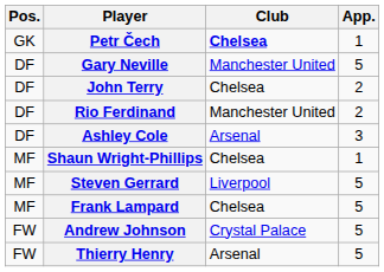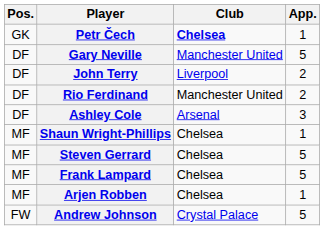John Terry | Club: Chelsea -> Liverpool
Steven Gerrard | Club: Liverpool -> Chelsea
+ row: MF | Arjen Robben | Chelsea | 1
- row: FW | Thierry Henry | Arsenal | 5
